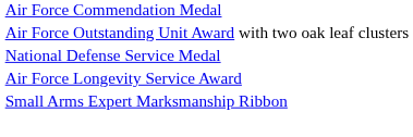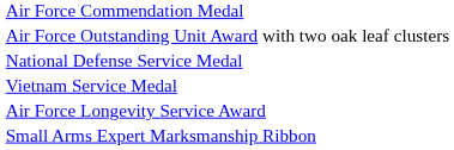+ row: Vietnam Service Medal
